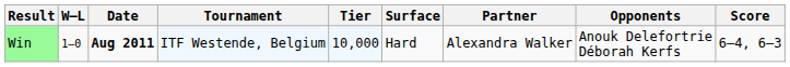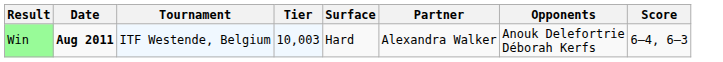- column: W–L | 1–0
Win | Tier: 10,000 -> 10,003
